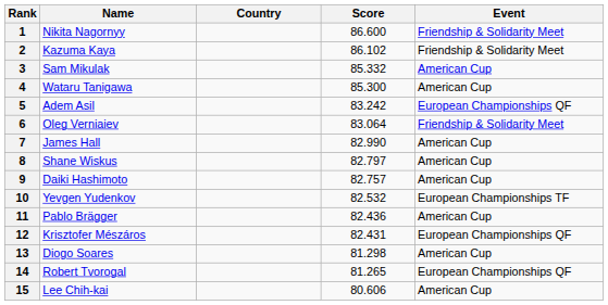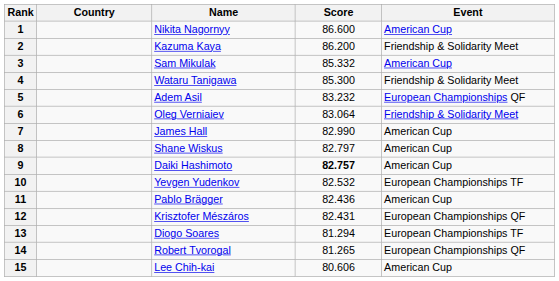columns swapped: Name <-> Country
1 | Event: Friendship & Solidarity Meet -> American Cup
2 | Score: 86.102 -> 86.200
4 | Event: American Cup -> Friendship & Solidarity Meet
5 | Score: 83.242 -> 83.232
9 | Score: normal -> bold
13 | Score: 81.298 -> 81.294
13 | Event: American Cup -> European Championships TF
